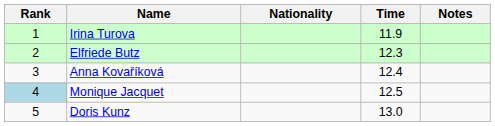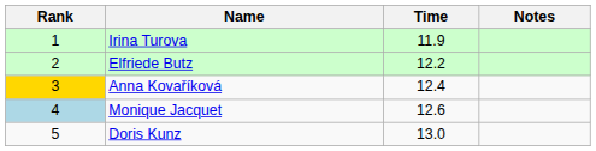- column: Nationality
Elfriede Butz | Time: 12.3 -> 12.2
Anna Kovaříková | Rank: no background -> gold background
Monique Jacquet | Time: 12.5 -> 12.6
